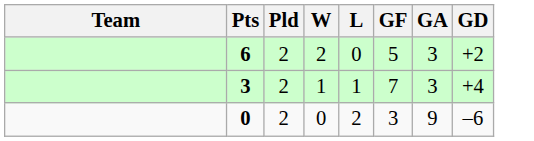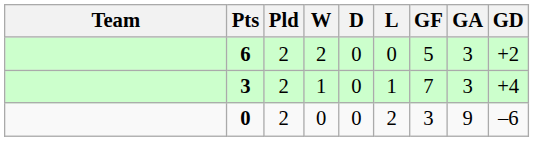+ column: D | 0 | 0 | 0
